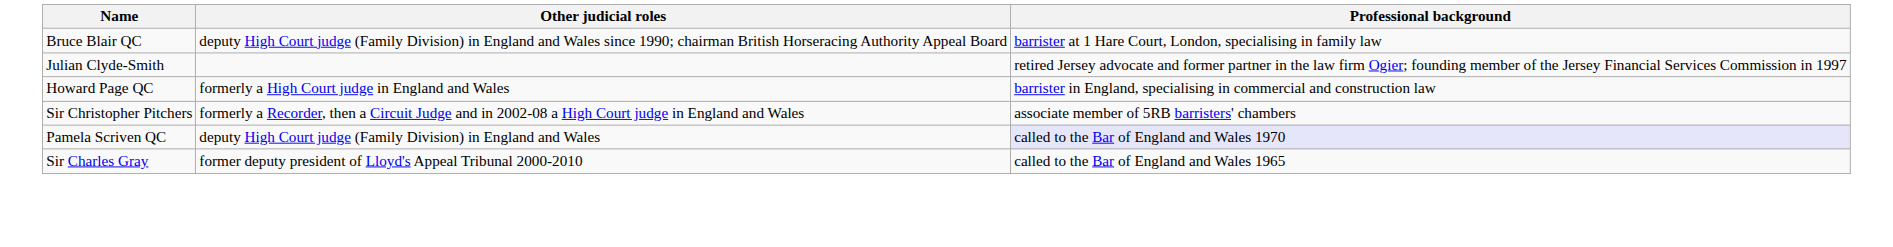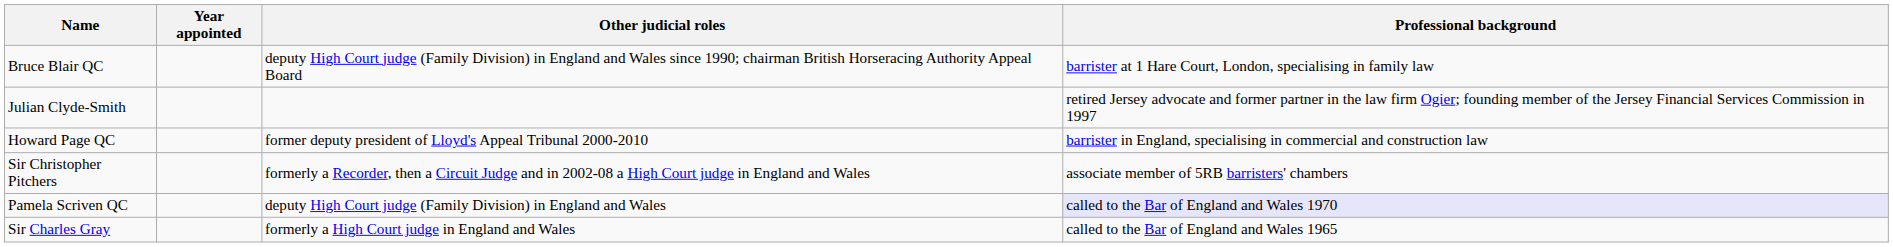+ column: Year appointed
Howard Page QC | Other judicial roles: formerly a High Court judge in England and Wales -> former deputy president of Lloyd's Appeal Tribunal 2000-2010
Sir Charles Gray | Other judicial roles: former deputy president of Lloyd's Appeal Tribunal 2000-2010 -> formerly a High Court judge in England and Wales
